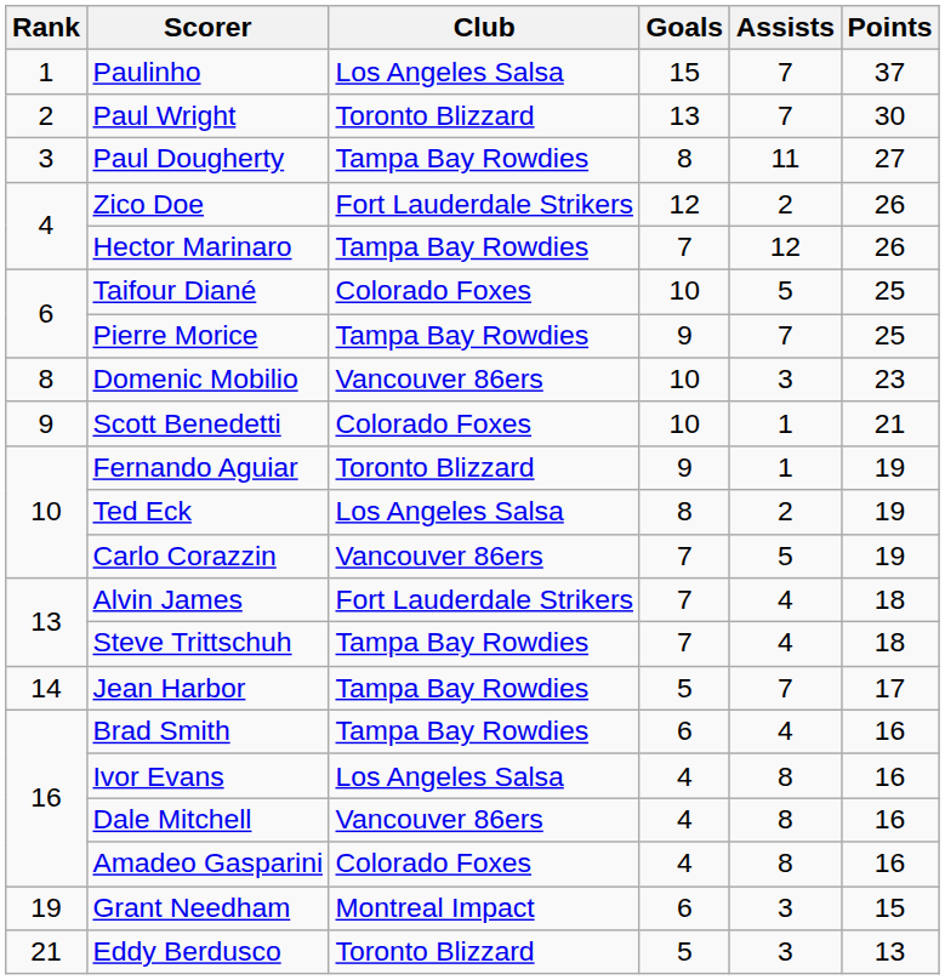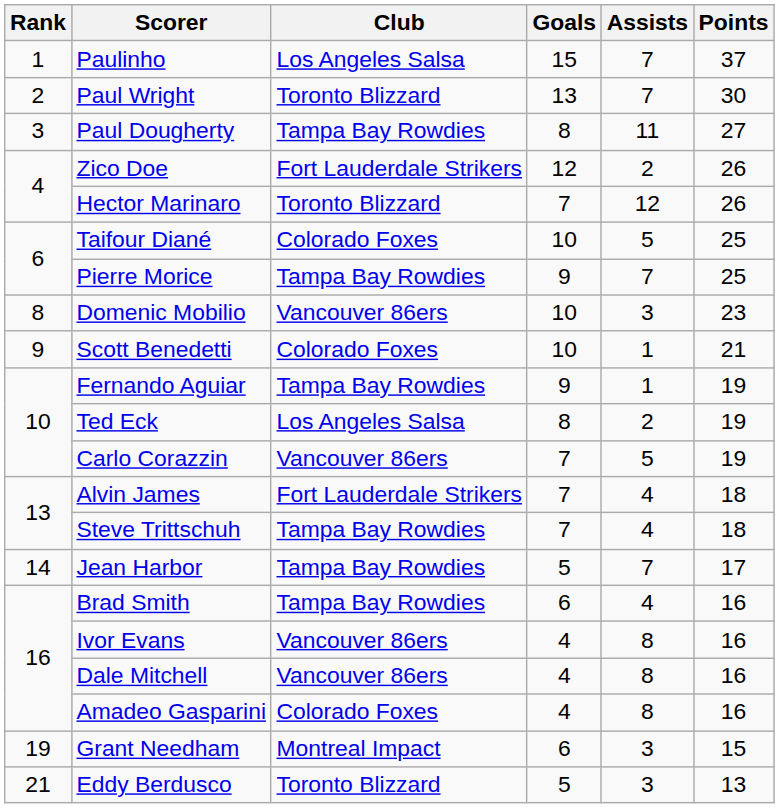Hector Marinaro | Club: Tampa Bay Rowdies -> Toronto Blizzard
Fernando Aguiar | Club: Toronto Blizzard -> Tampa Bay Rowdies
Ivor Evans | Club: Los Angeles Salsa -> Vancouver 86ers
